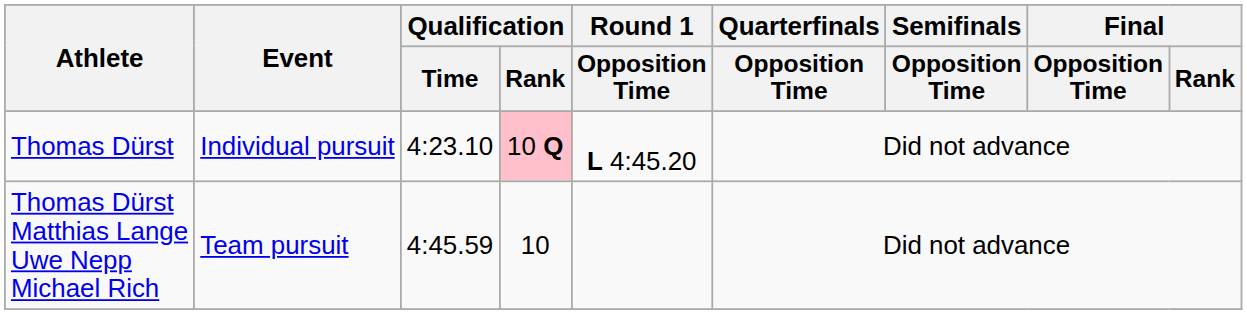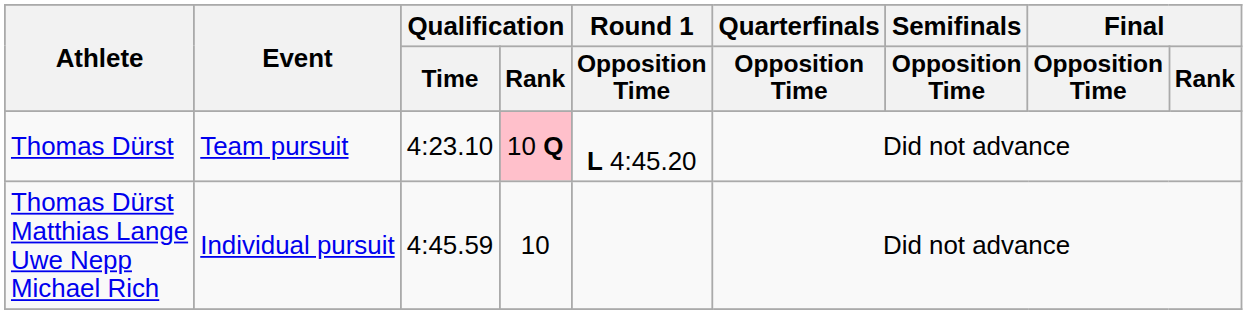Thomas Dürst | Event: Individual pursuit -> Team pursuit
Thomas Dürst Matthias Lange Uwe Nepp Michael Rich | Event: Team pursuit -> Individual pursuit
